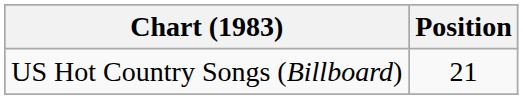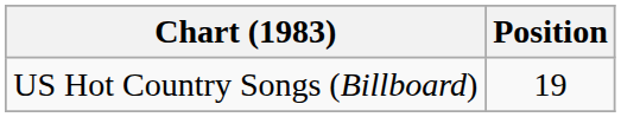US Hot Country Songs (Billboard) | Position: 21 -> 19
